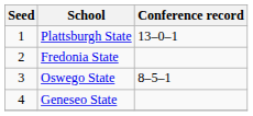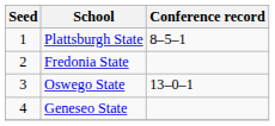Plattsburgh State | Conference record: 13–0–1 -> 8–5–1
Oswego State | Conference record: 8–5–1 -> 13–0–1
